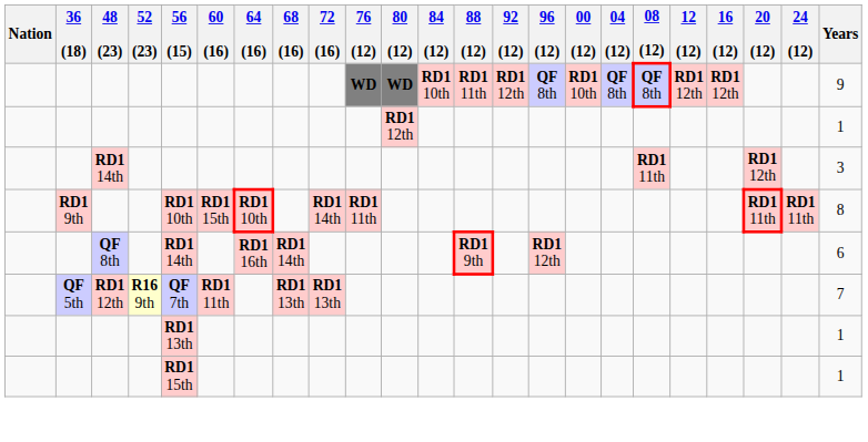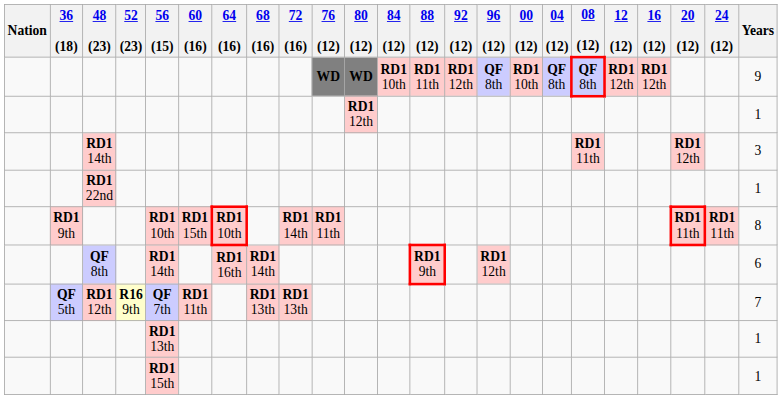+ row: RD1 22nd | 1
